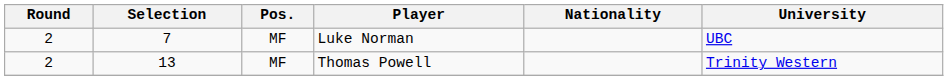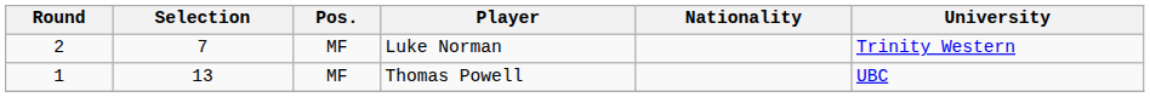Luke Norman | University: UBC -> Trinity Western
Thomas Powell | Round: 2 -> 1
Thomas Powell | University: Trinity Western -> UBC
